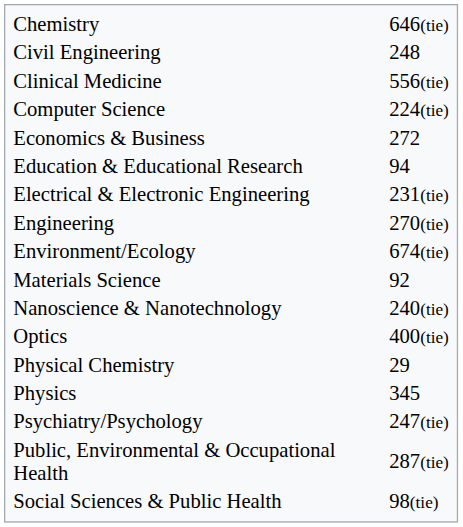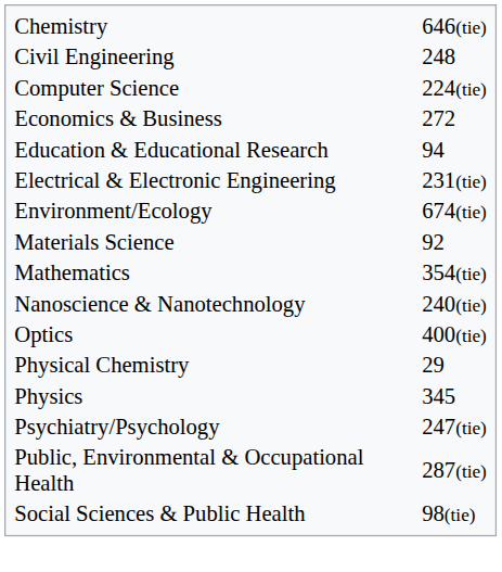- row: Clinical Medicine | 556(tie)
- row: Engineering | 270(tie)
+ row: Mathematics | 354(tie)
